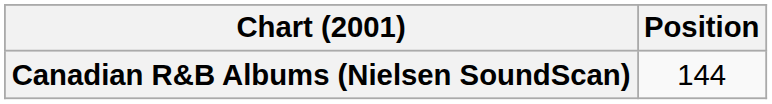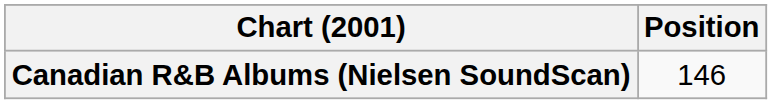Canadian R&B Albums (Nielsen SoundScan) | Position: 144 -> 146
